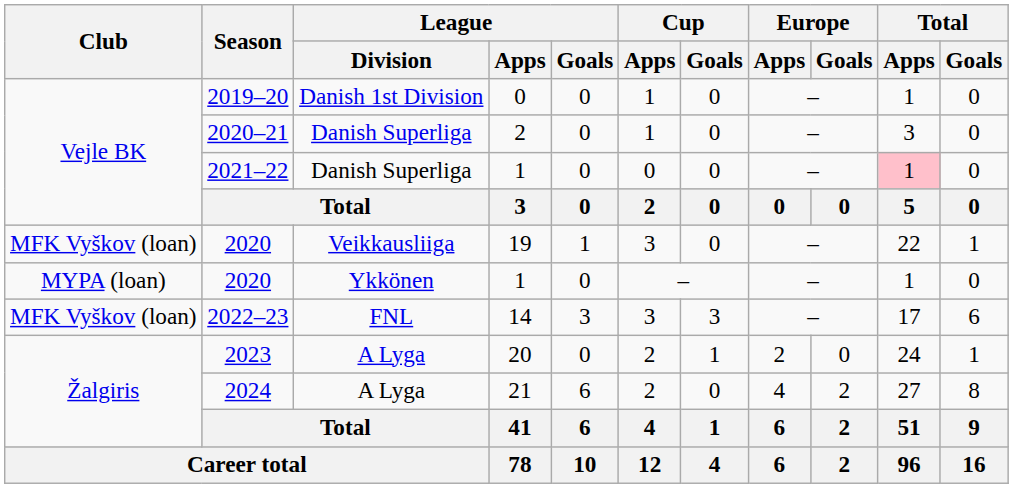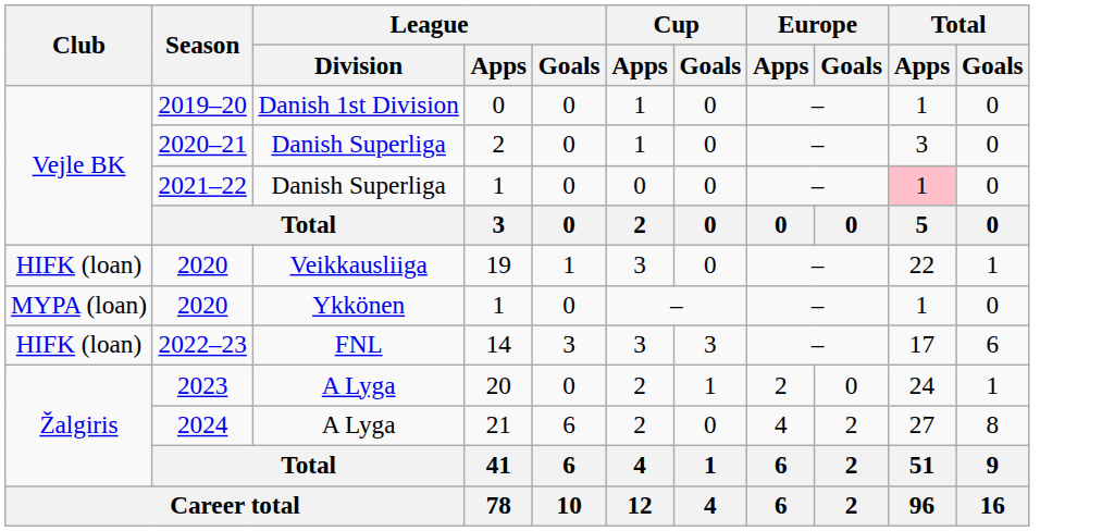2020 / 19 | Club: MFK Vyškov (loan) -> HIFK (loan)
2022–23 | Club: MFK Vyškov (loan) -> HIFK (loan)
